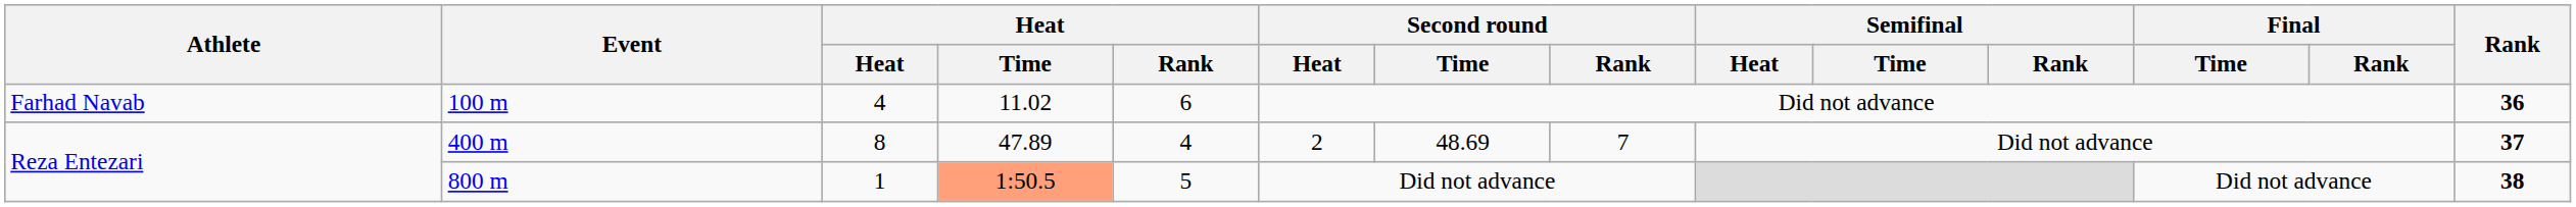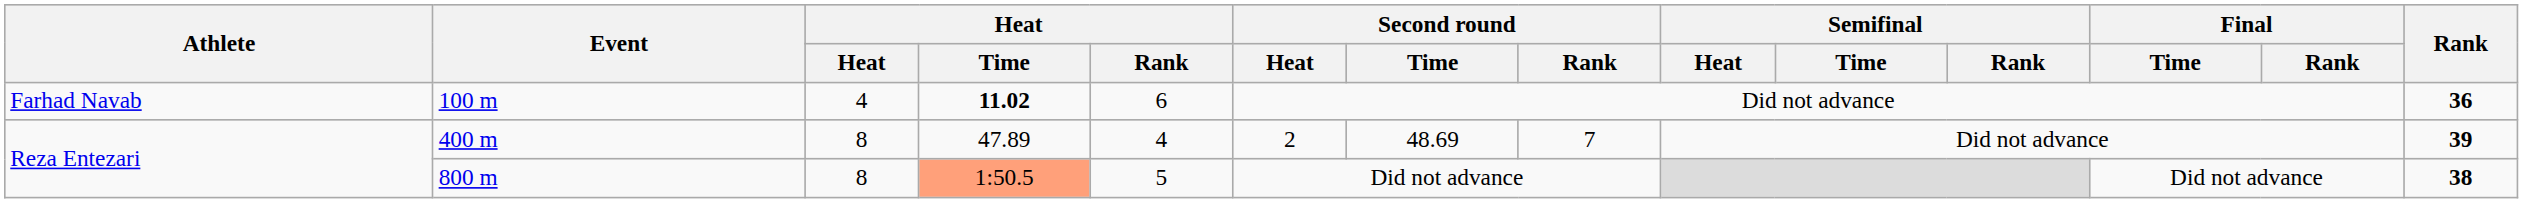100 m | Heat / Time: normal -> bold
400 m | Rank: 37 -> 39
800 m | Heat: 1 -> 8
